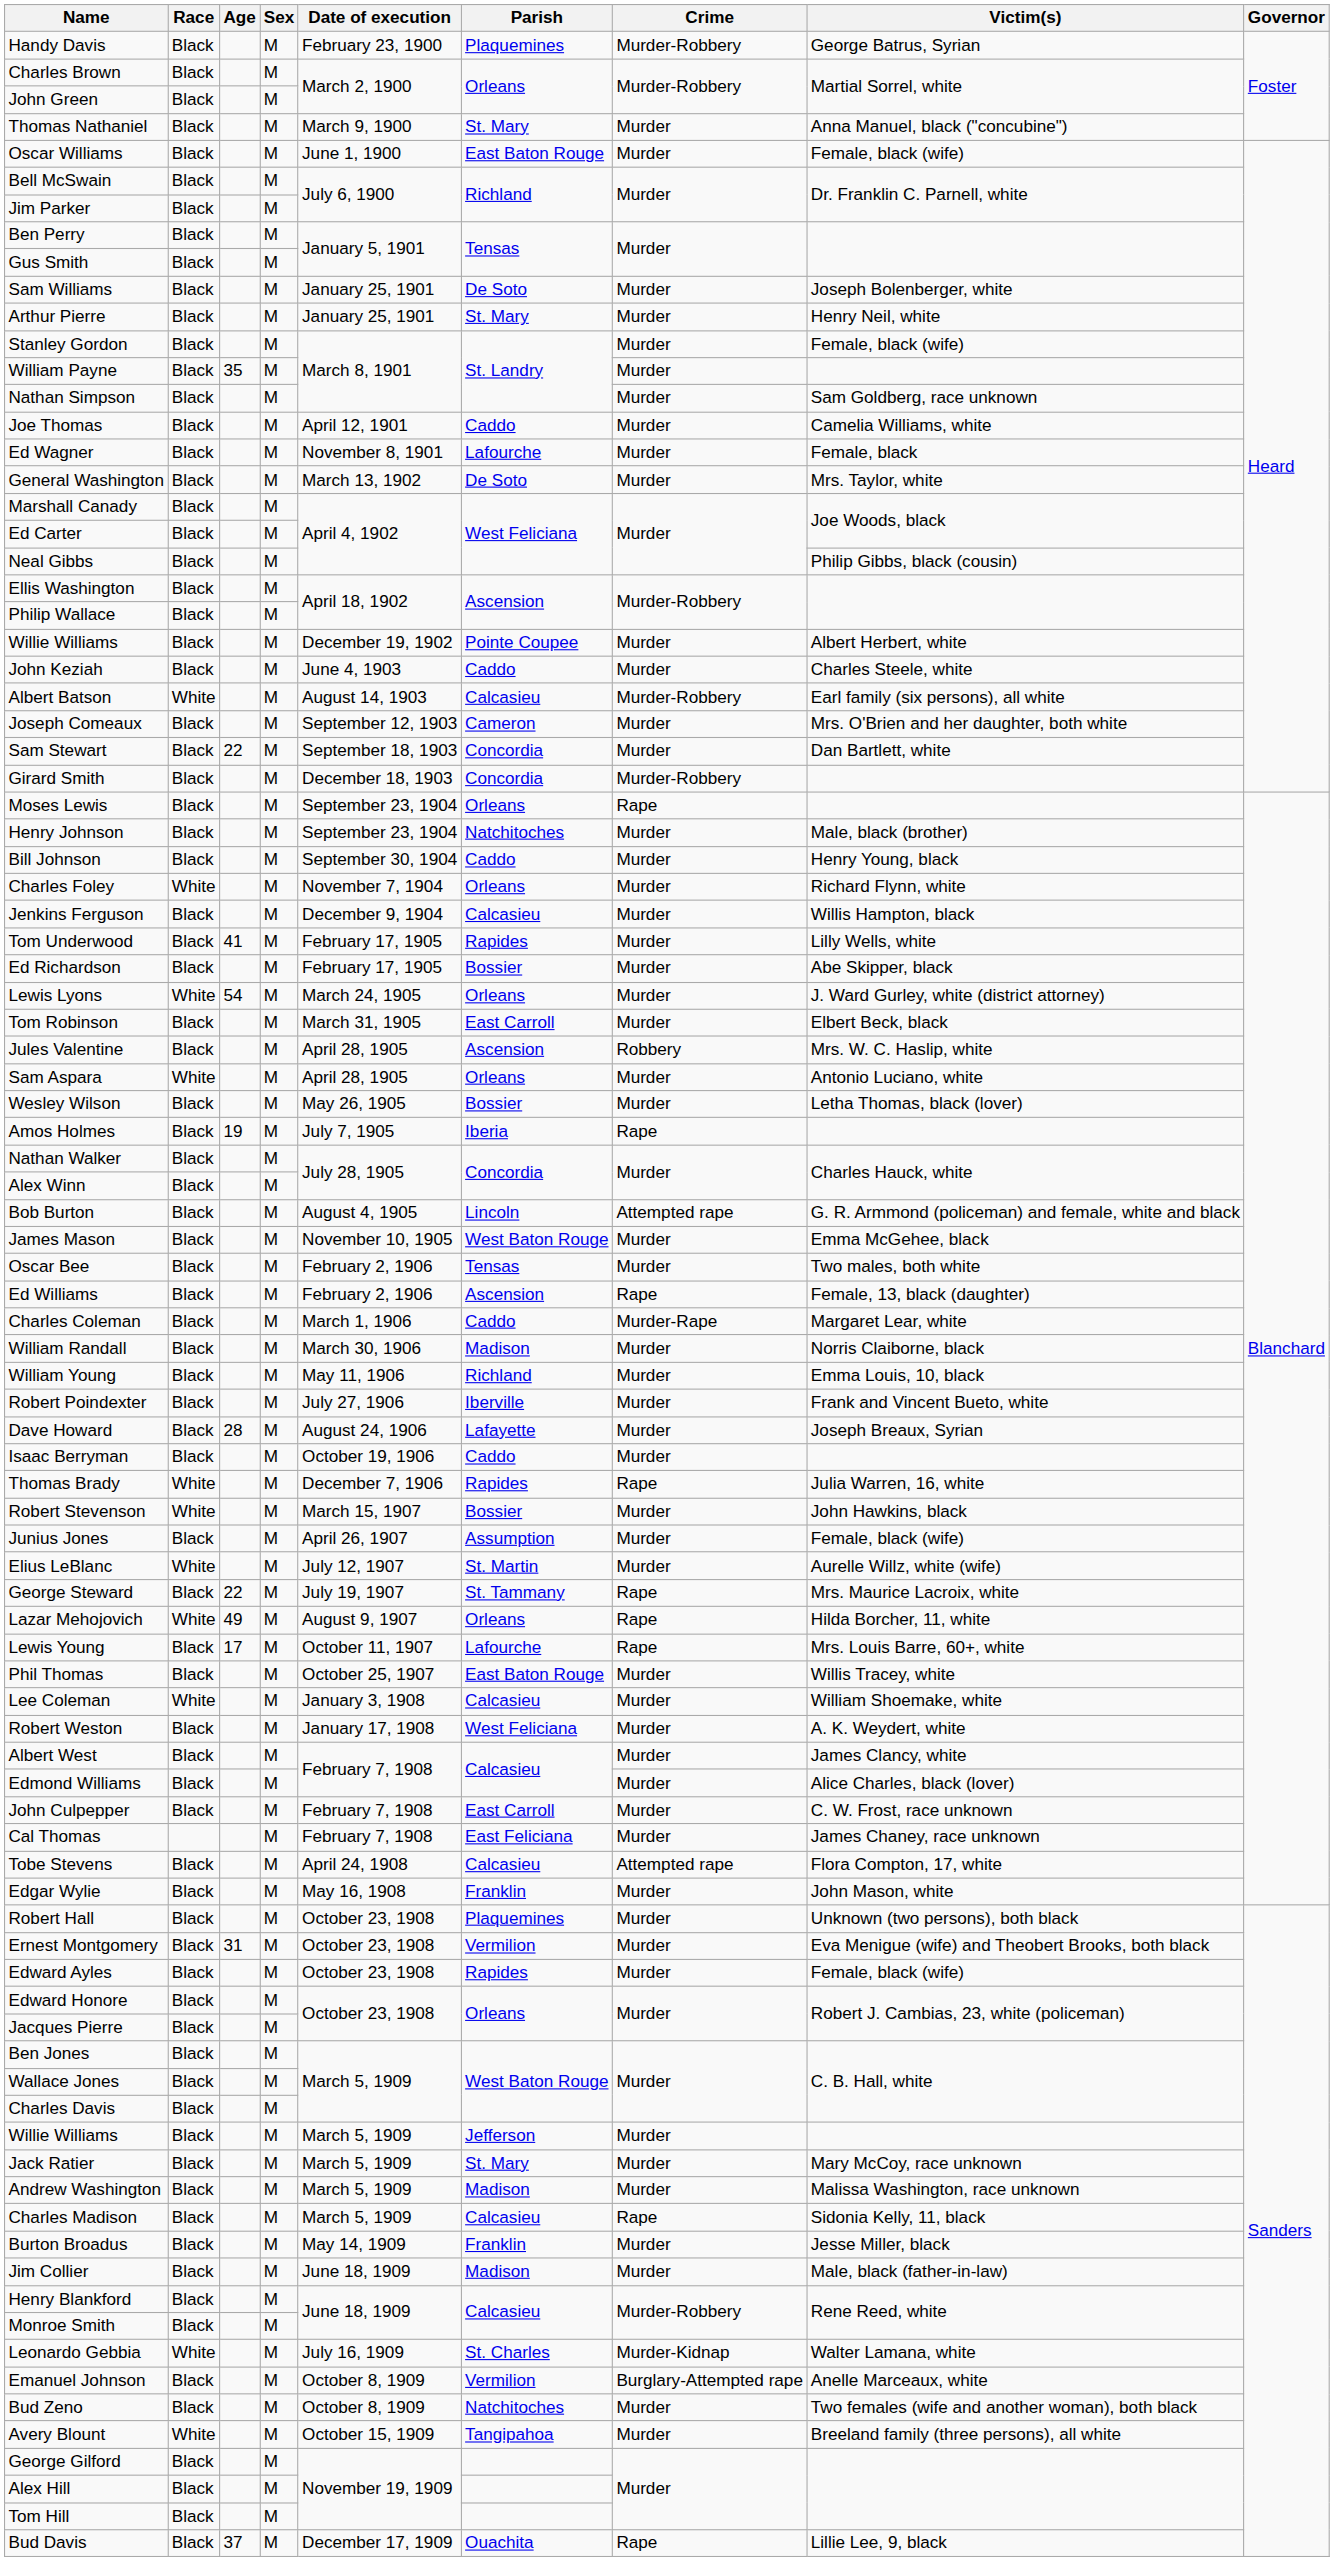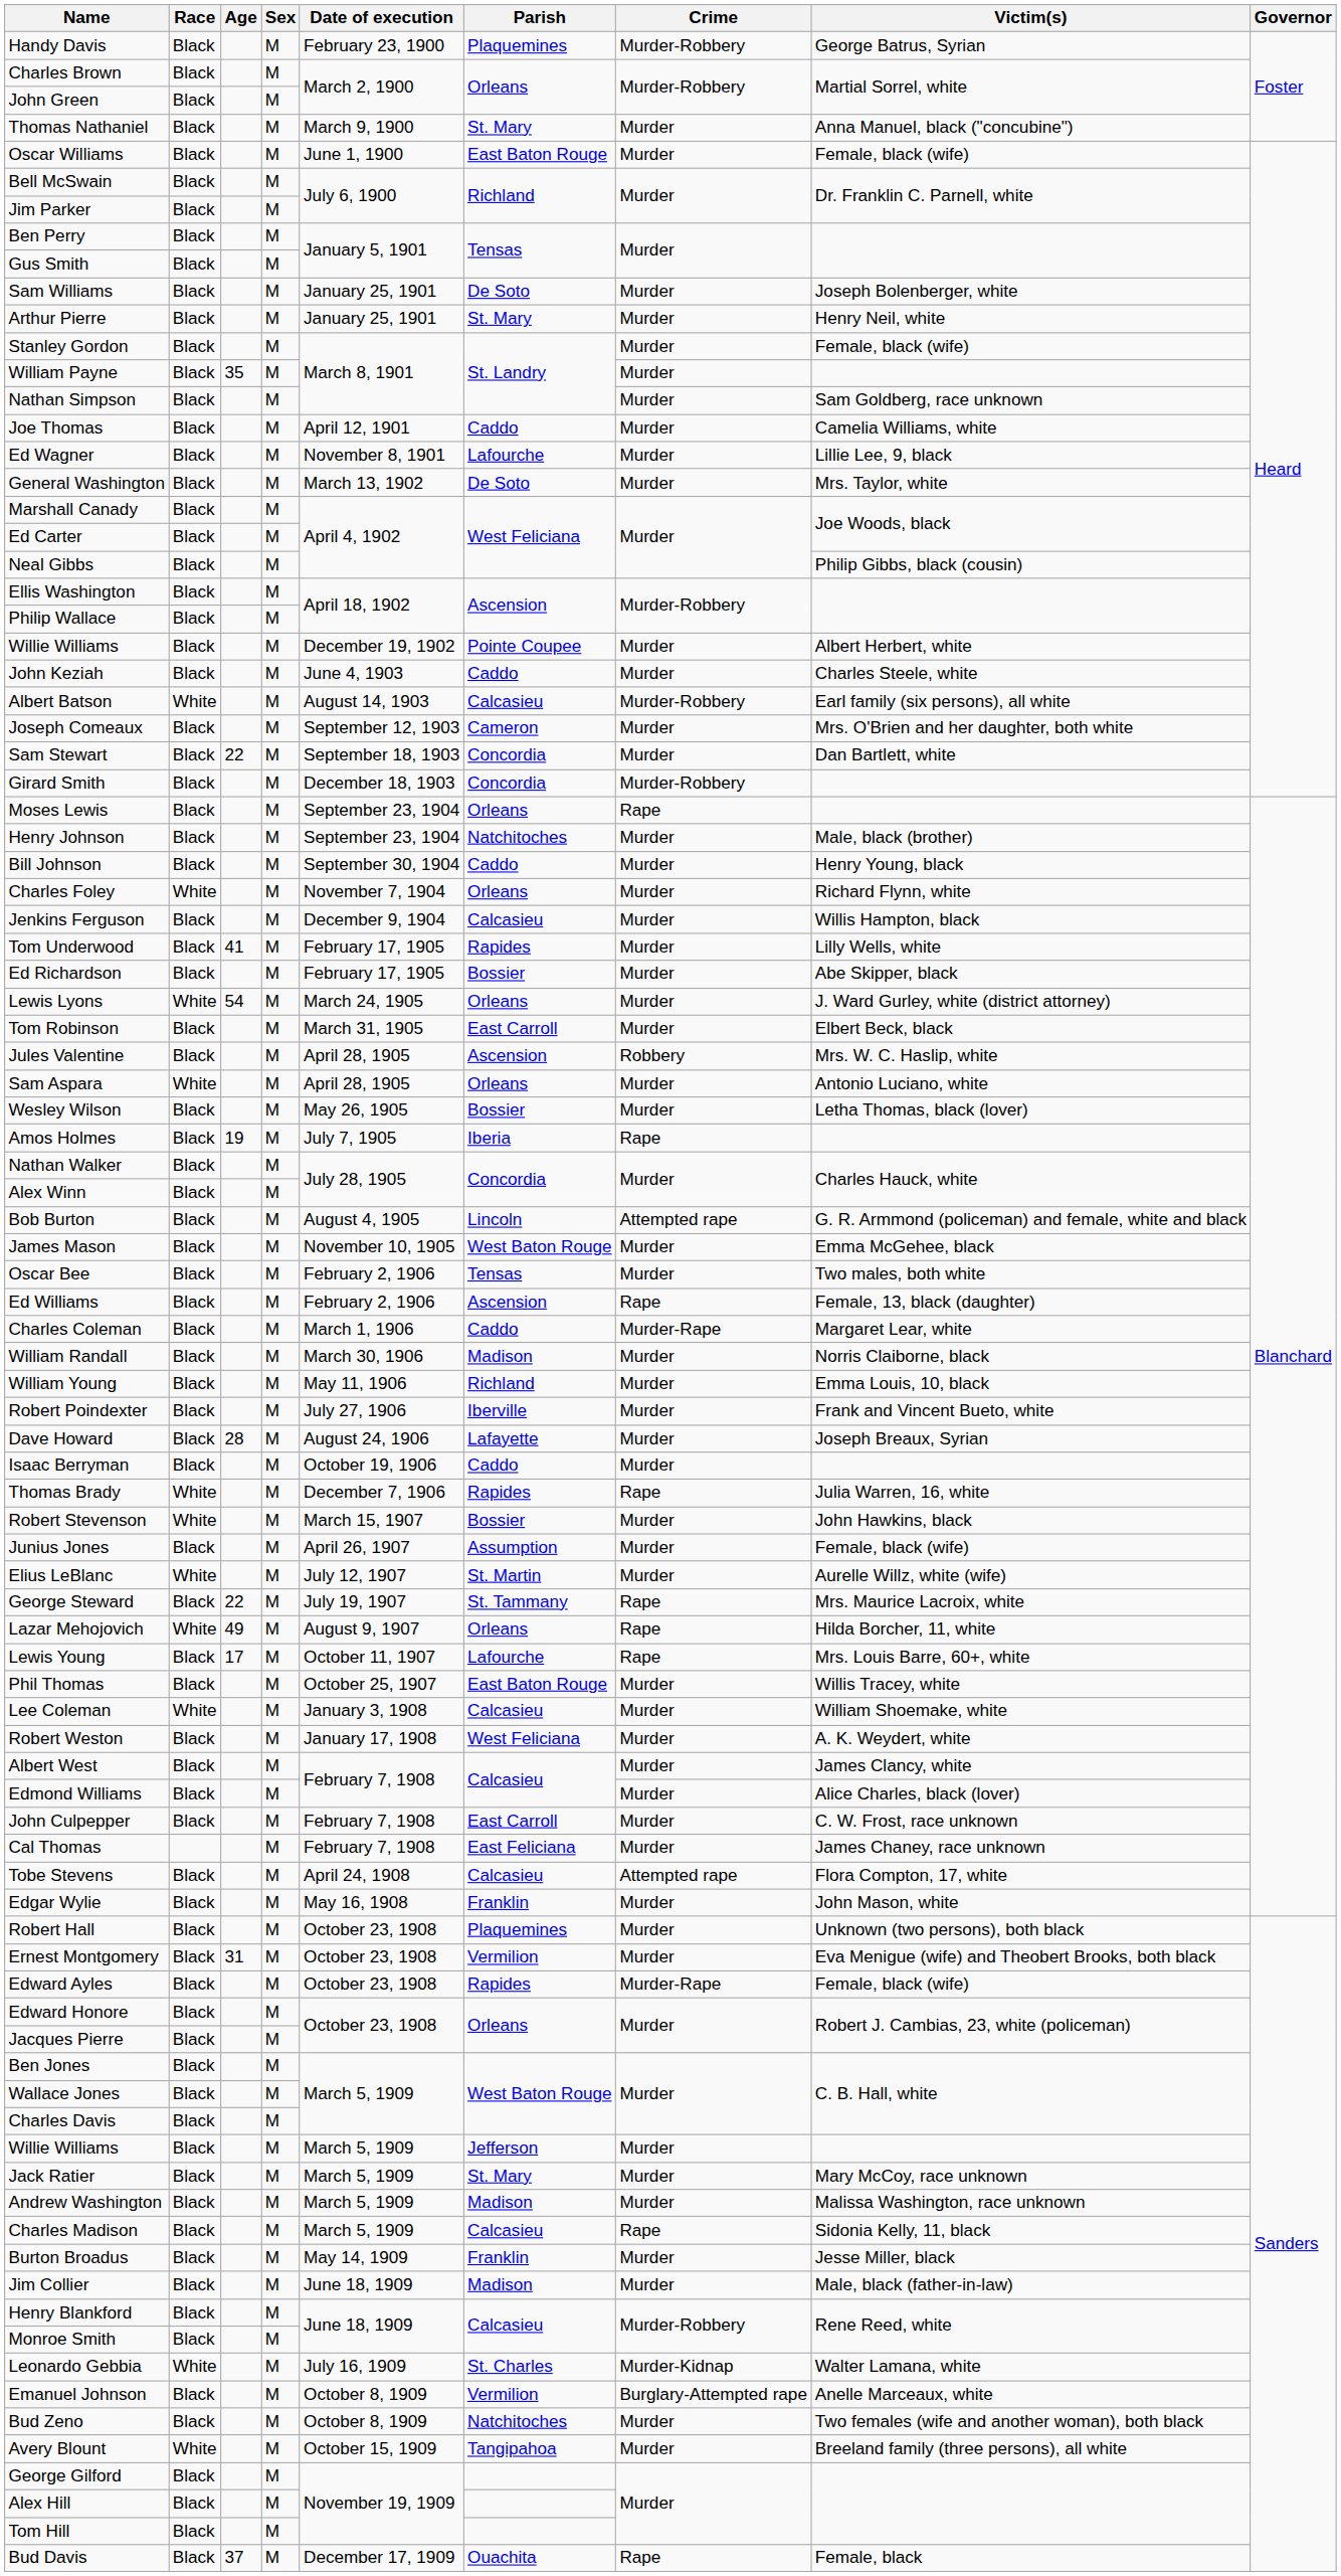Ed Wagner | Victim(s): Female, black -> Lillie Lee, 9, black
Edward Ayles | Crime: Murder -> Murder-Rape
Bud Davis | Victim(s): Lillie Lee, 9, black -> Female, black
